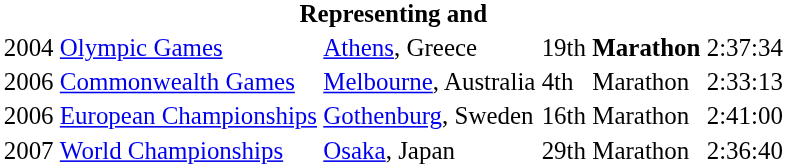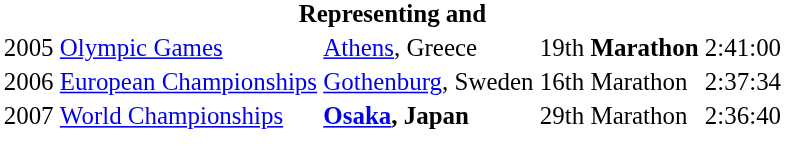Olympic Games | column 1: 2004 -> 2005
Olympic Games | column 6: 2:37:34 -> 2:41:00
- row: 2006 | Commonwealth Games | Melbourne, Australia | 4th | Marathon | 2:33:13
European Championships | column 6: 2:41:00 -> 2:37:34
World Championships | column 3: normal -> bold
